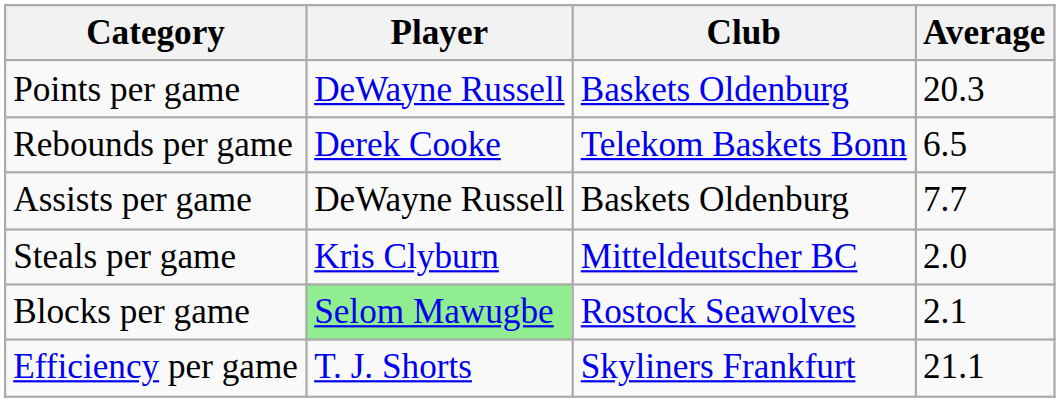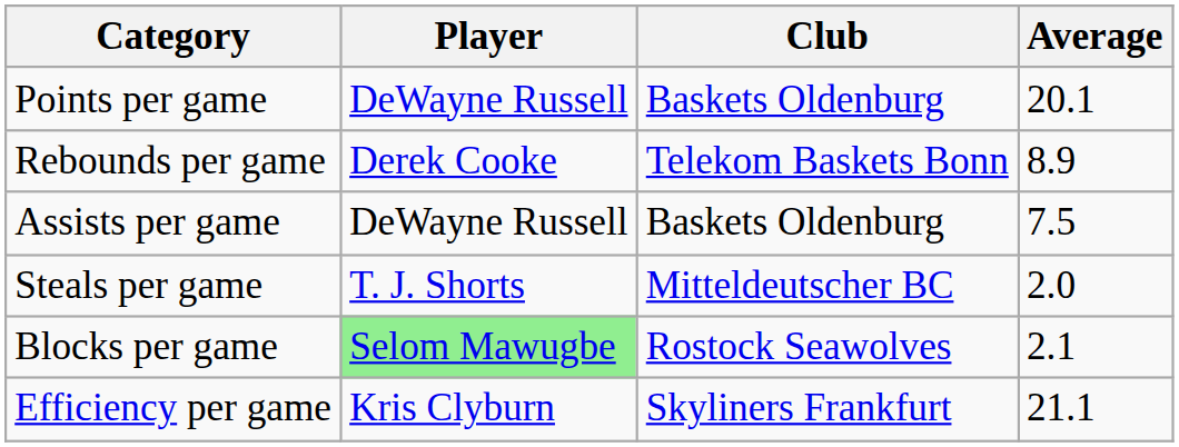Points per game | Average: 20.3 -> 20.1
Rebounds per game | Average: 6.5 -> 8.9
Assists per game | Average: 7.7 -> 7.5
Steals per game | Player: Kris Clyburn -> T. J. Shorts
Efficiency per game | Player: T. J. Shorts -> Kris Clyburn
